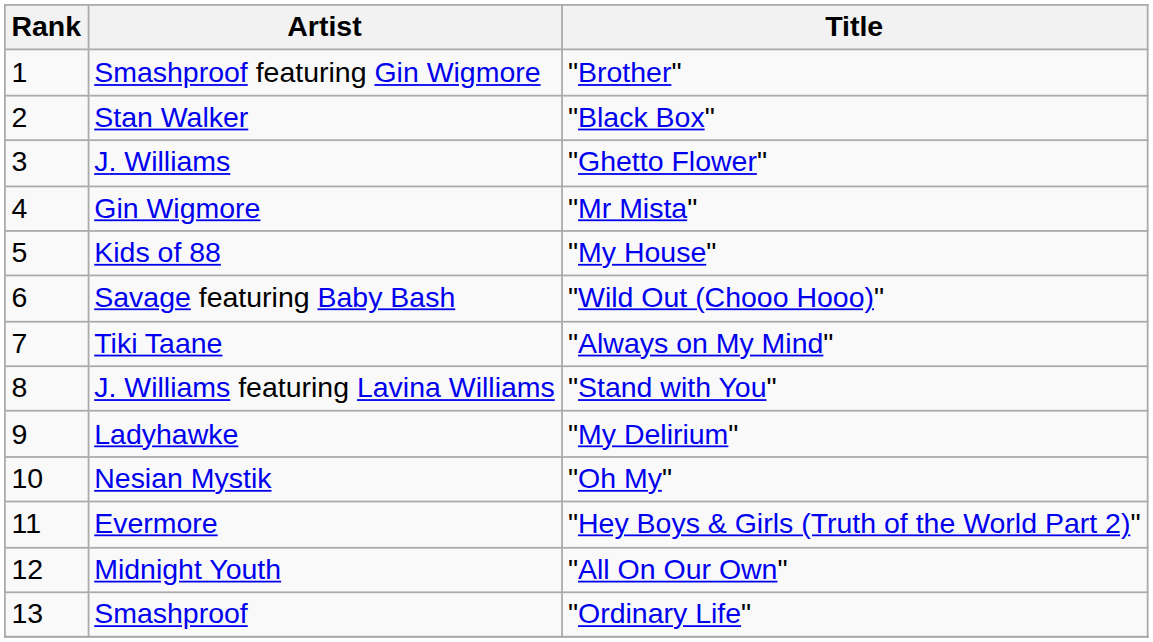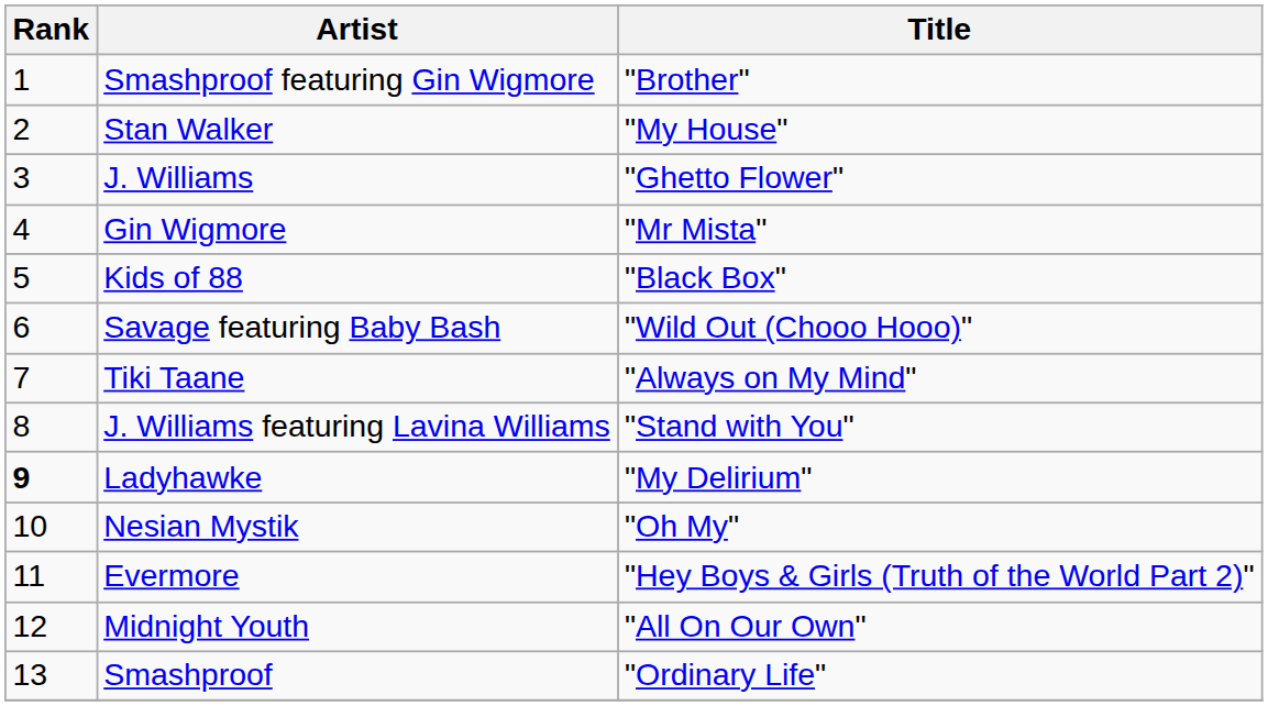Stan Walker | Title: "Black Box" -> "My House"
Kids of 88 | Title: "My House" -> "Black Box"
Ladyhawke | Rank: normal -> bold
